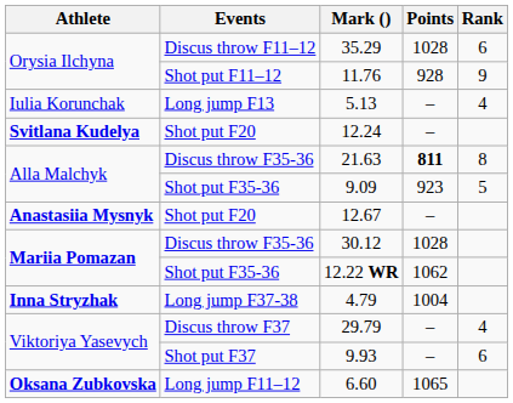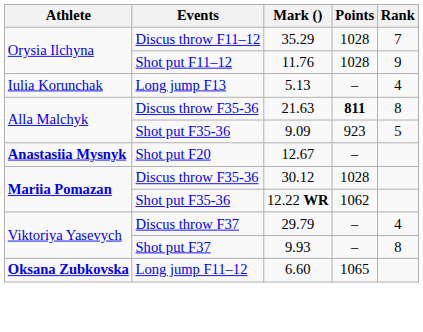35.29 | Rank: 6 -> 7
11.76 | Points: 928 -> 1028
- row: Svitlana Kudelya | Shot put F20 | 12.24 | –
- row: Inna Stryzhak | Long jump F37-38 | 4.79 | 1004
9.93 | Rank: 6 -> 8
